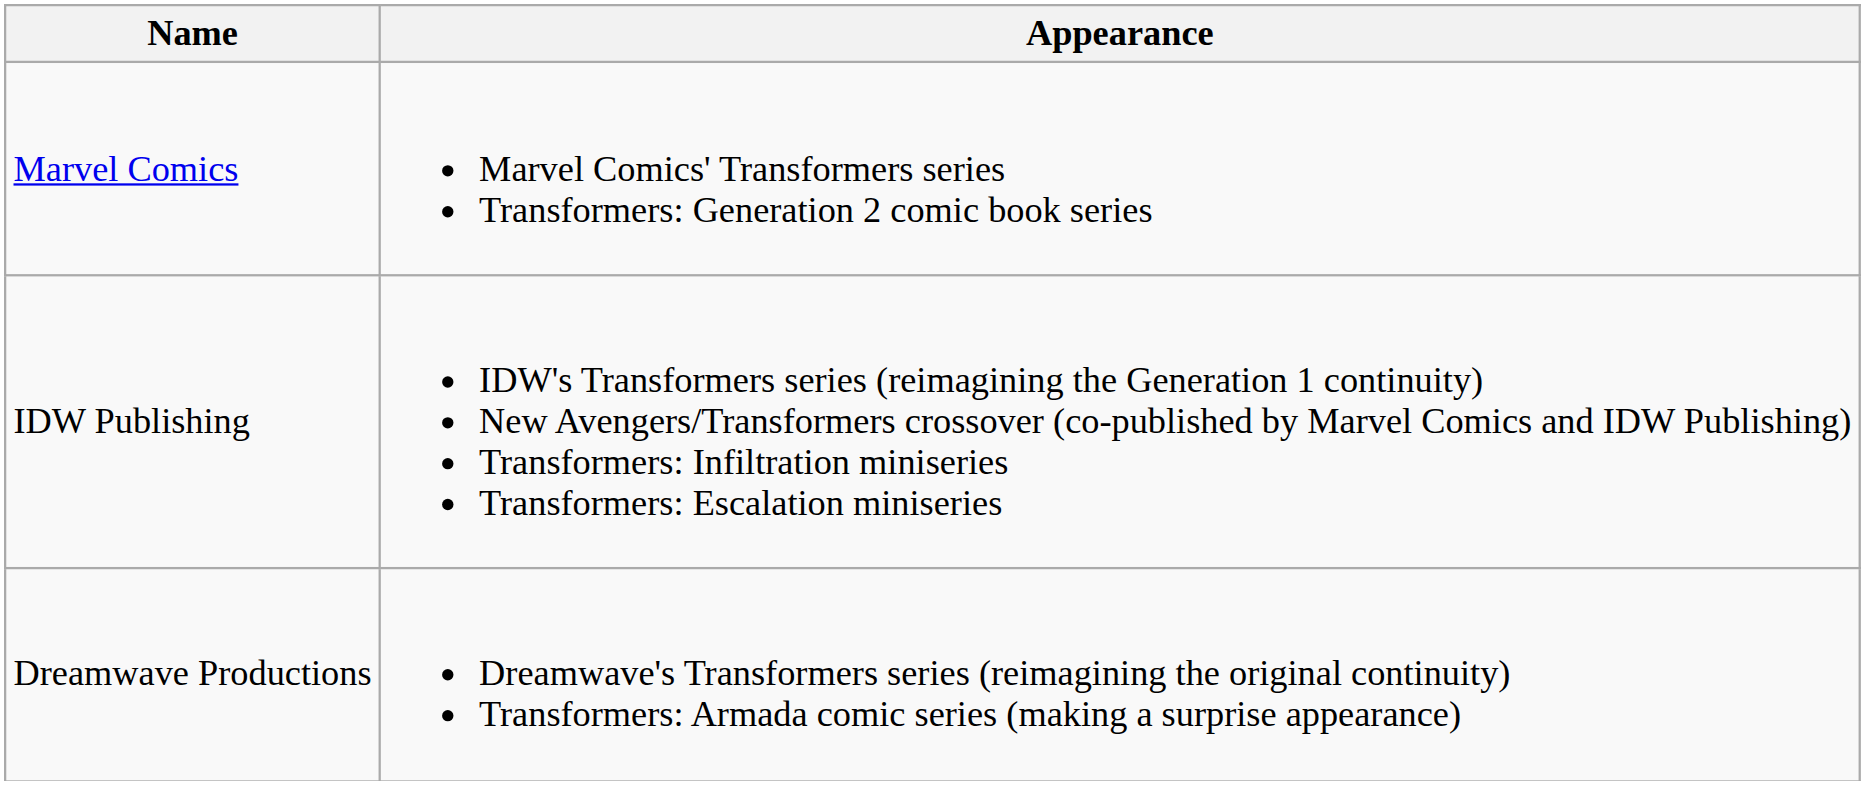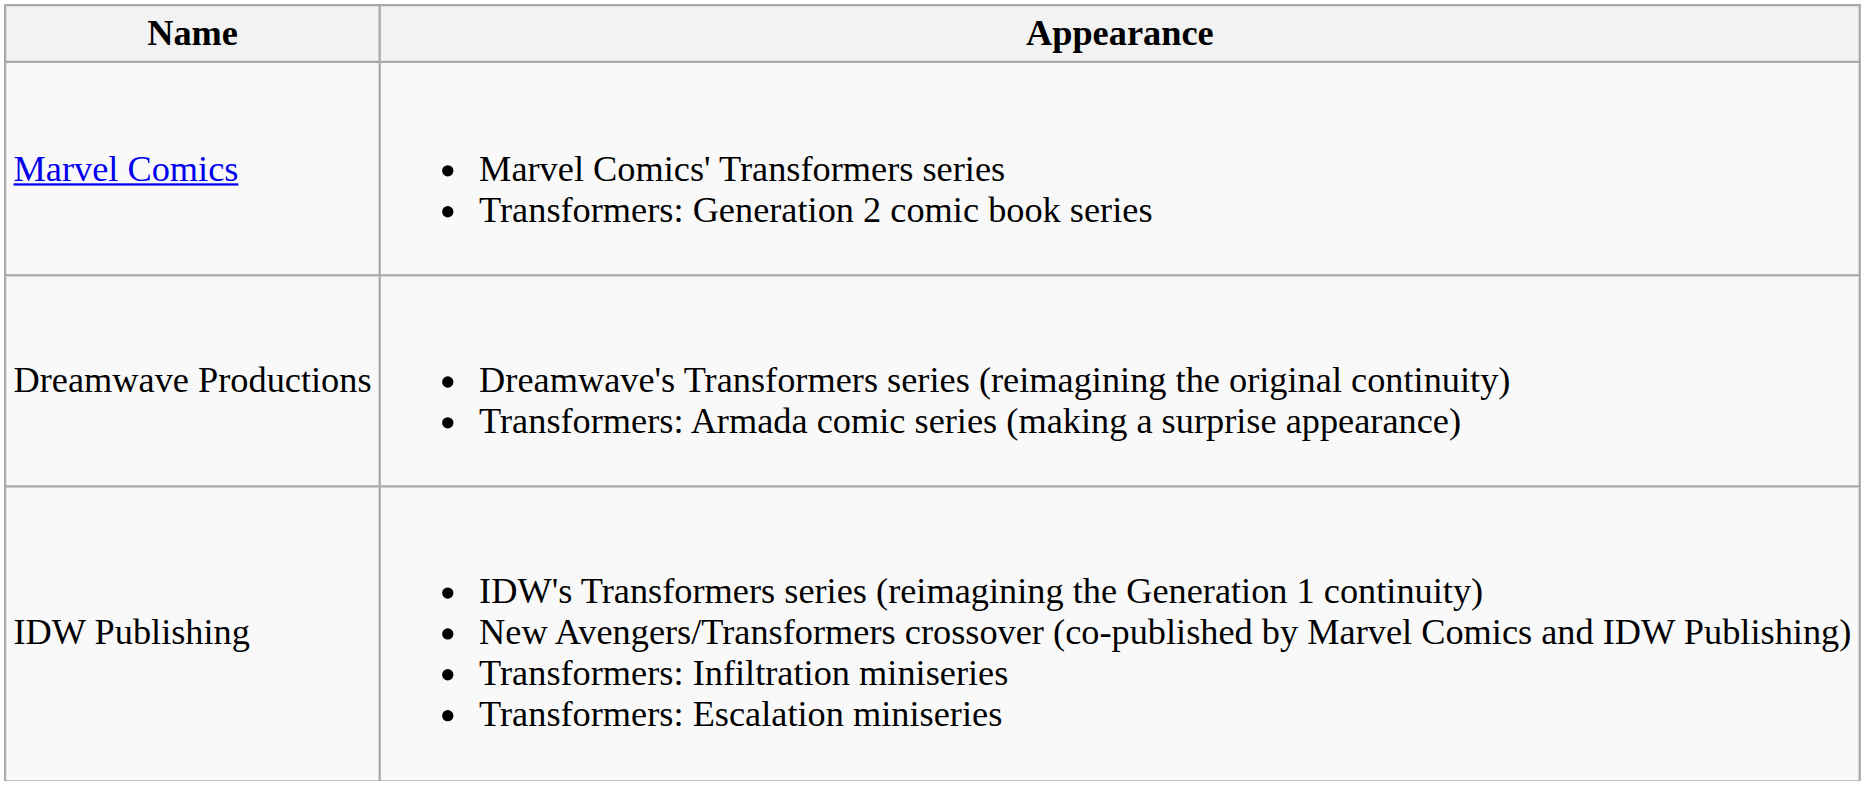rows swapped: Dreamwave Productions <-> IDW Publishing
